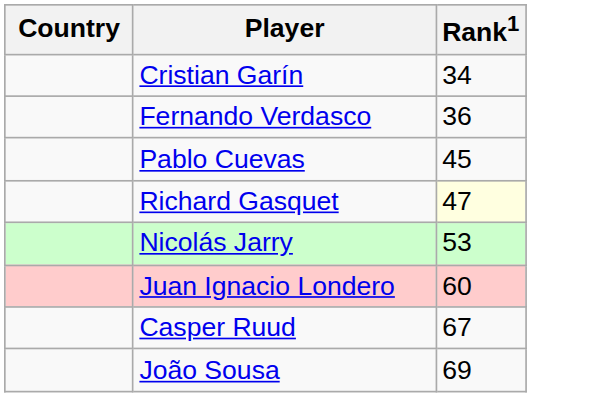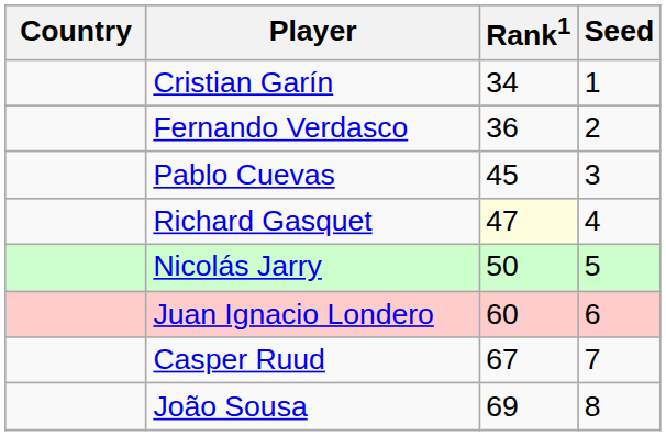+ column: Seed | 1 | 2 | 3 | 4 | 5 | 6 | 7 | 8
Nicolás Jarry | Rank1: 53 -> 50
